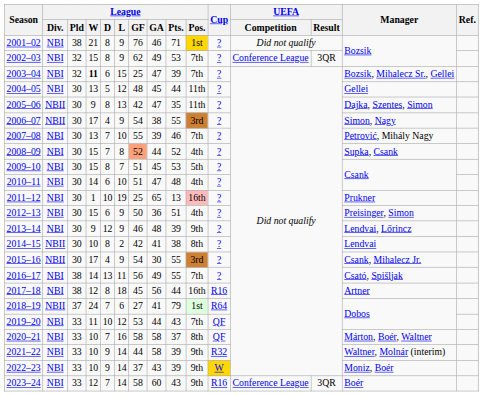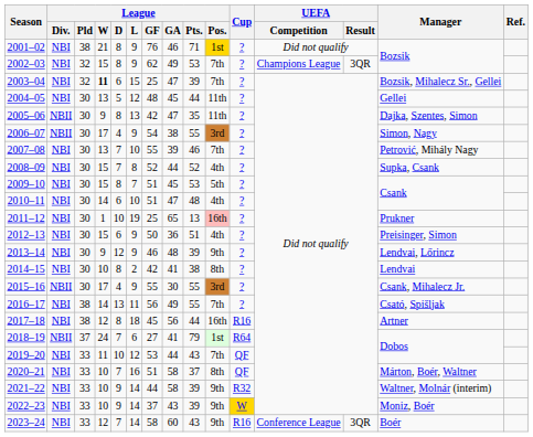2002–03 | UEFA / Competition: Conference League -> Champions League
2008–09 | League / GF: lightsalmon background -> no background
2014–15 | League / Div.: NBII -> NBI
2015–16 | League / GF: 54 -> 55
2020–21 | League / GF: 58 -> 51
